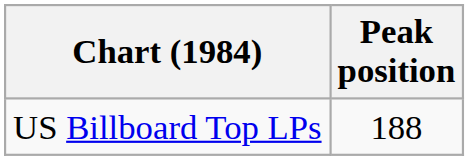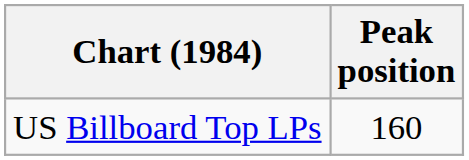US Billboard Top LPs | Peak position: 188 -> 160
